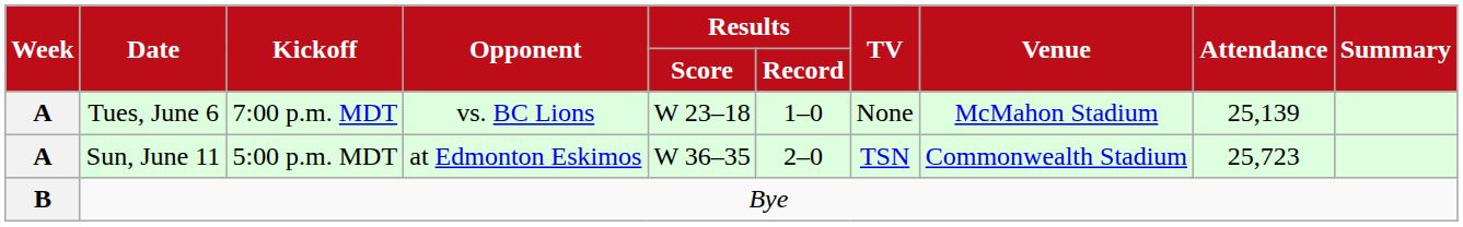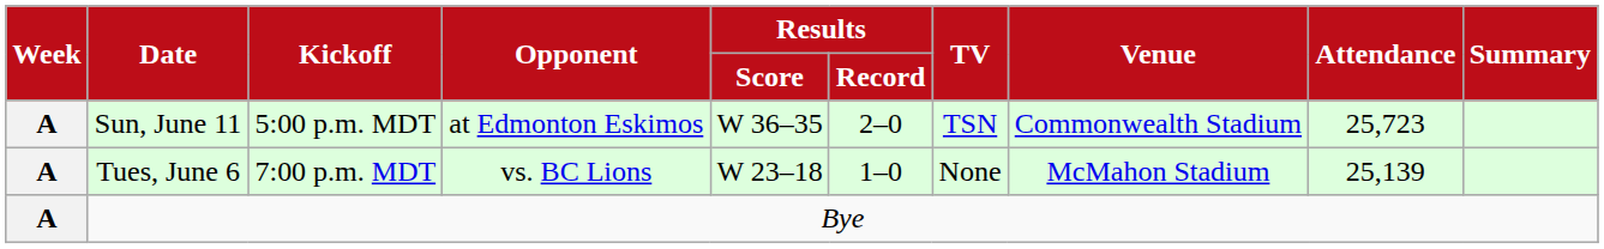rows swapped: Tues, June 6 <-> Sun, June 11
Bye | Week: B -> A
